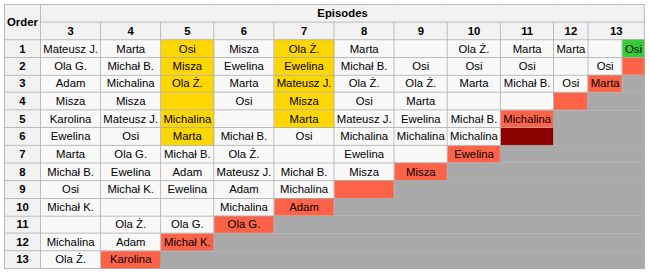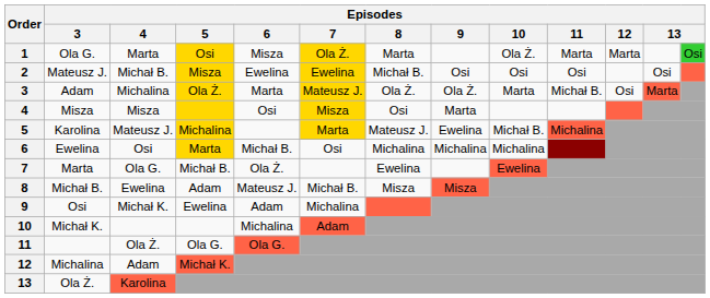1 | Episodes / 3: Mateusz J. -> Ola G.
2 | Episodes / 3: Ola G. -> Mateusz J.
